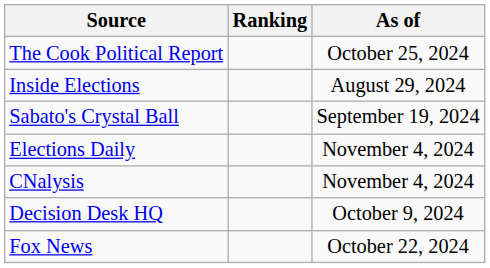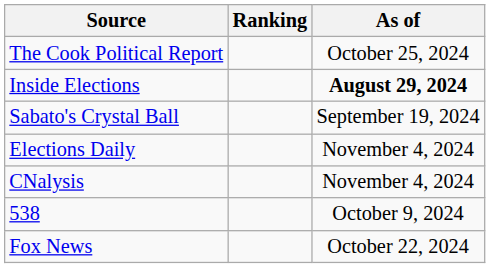Inside Elections | As of: normal -> bold
- row: Decision Desk HQ | October 9, 2024
+ row: 538 | October 9, 2024
